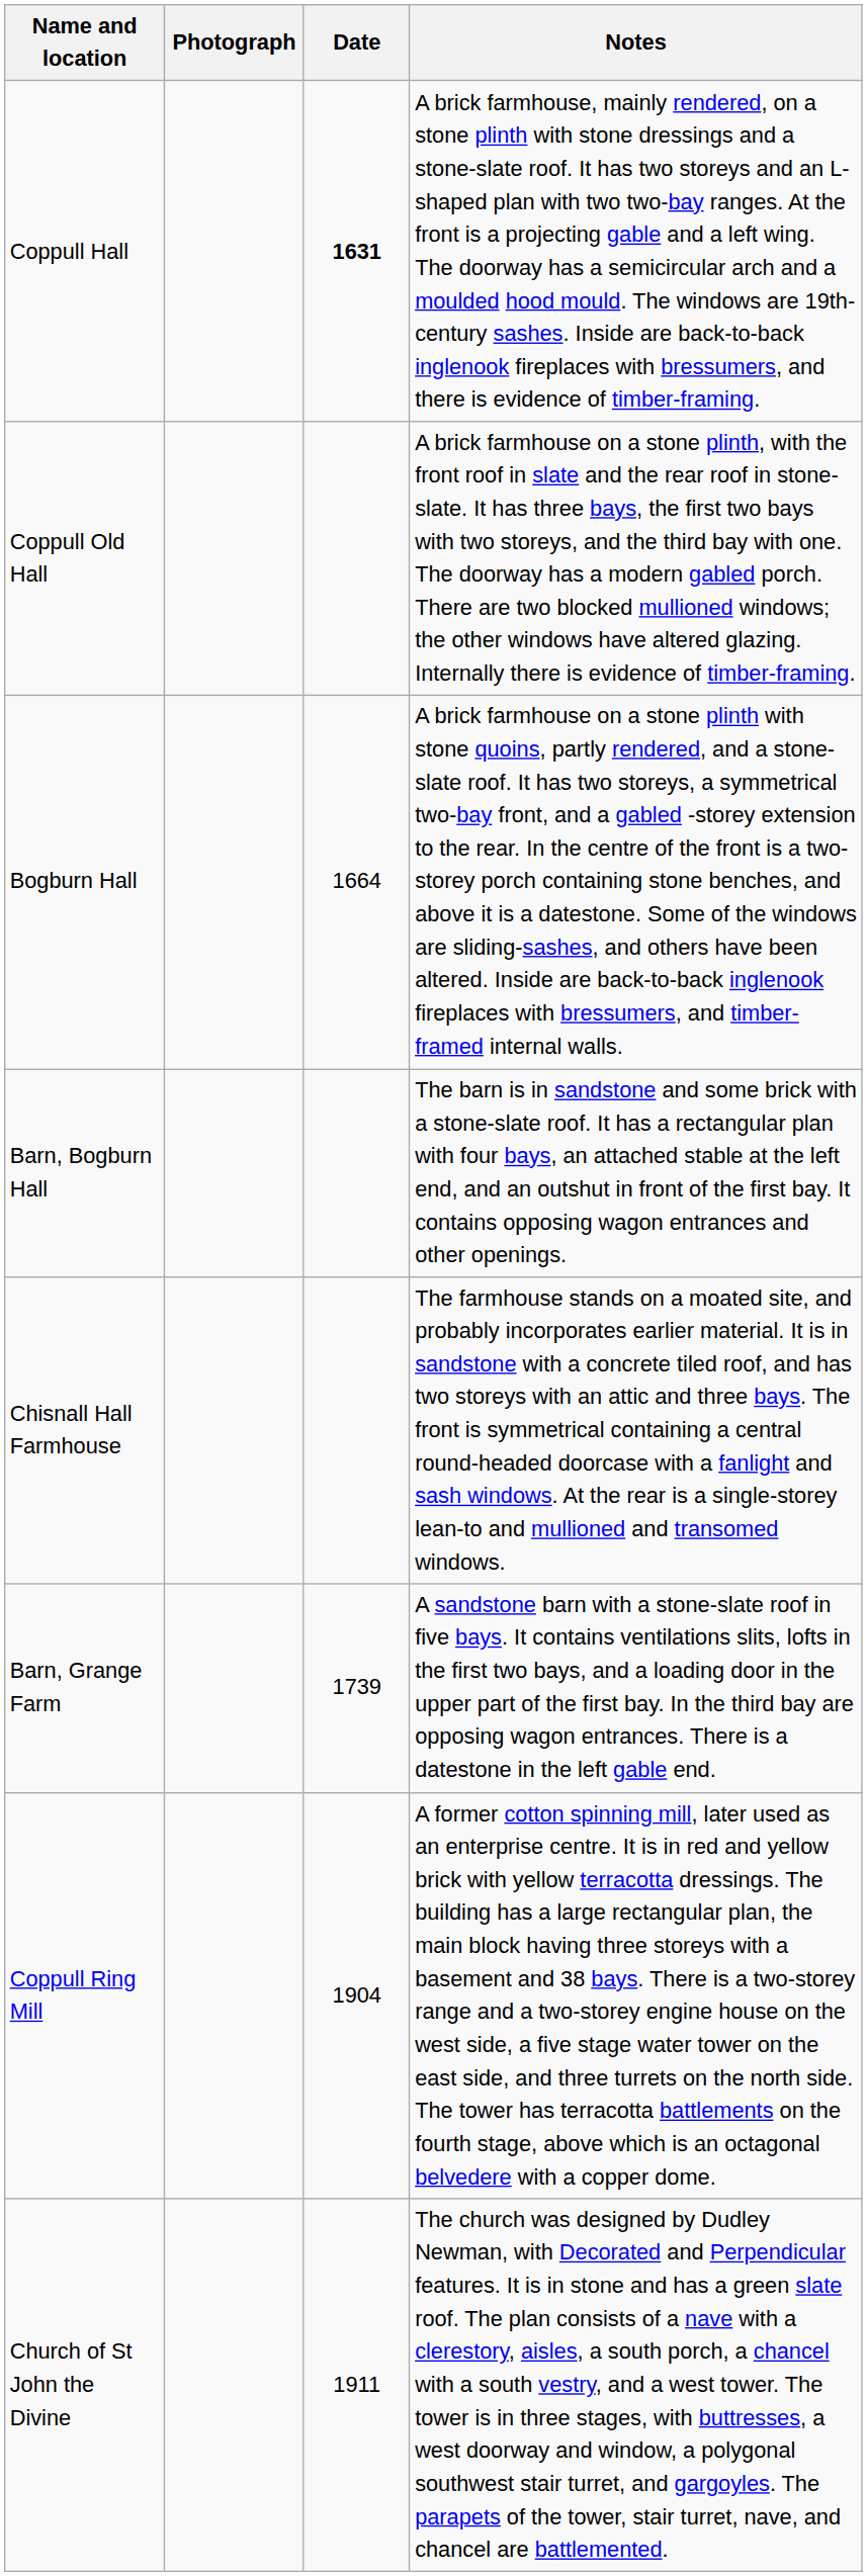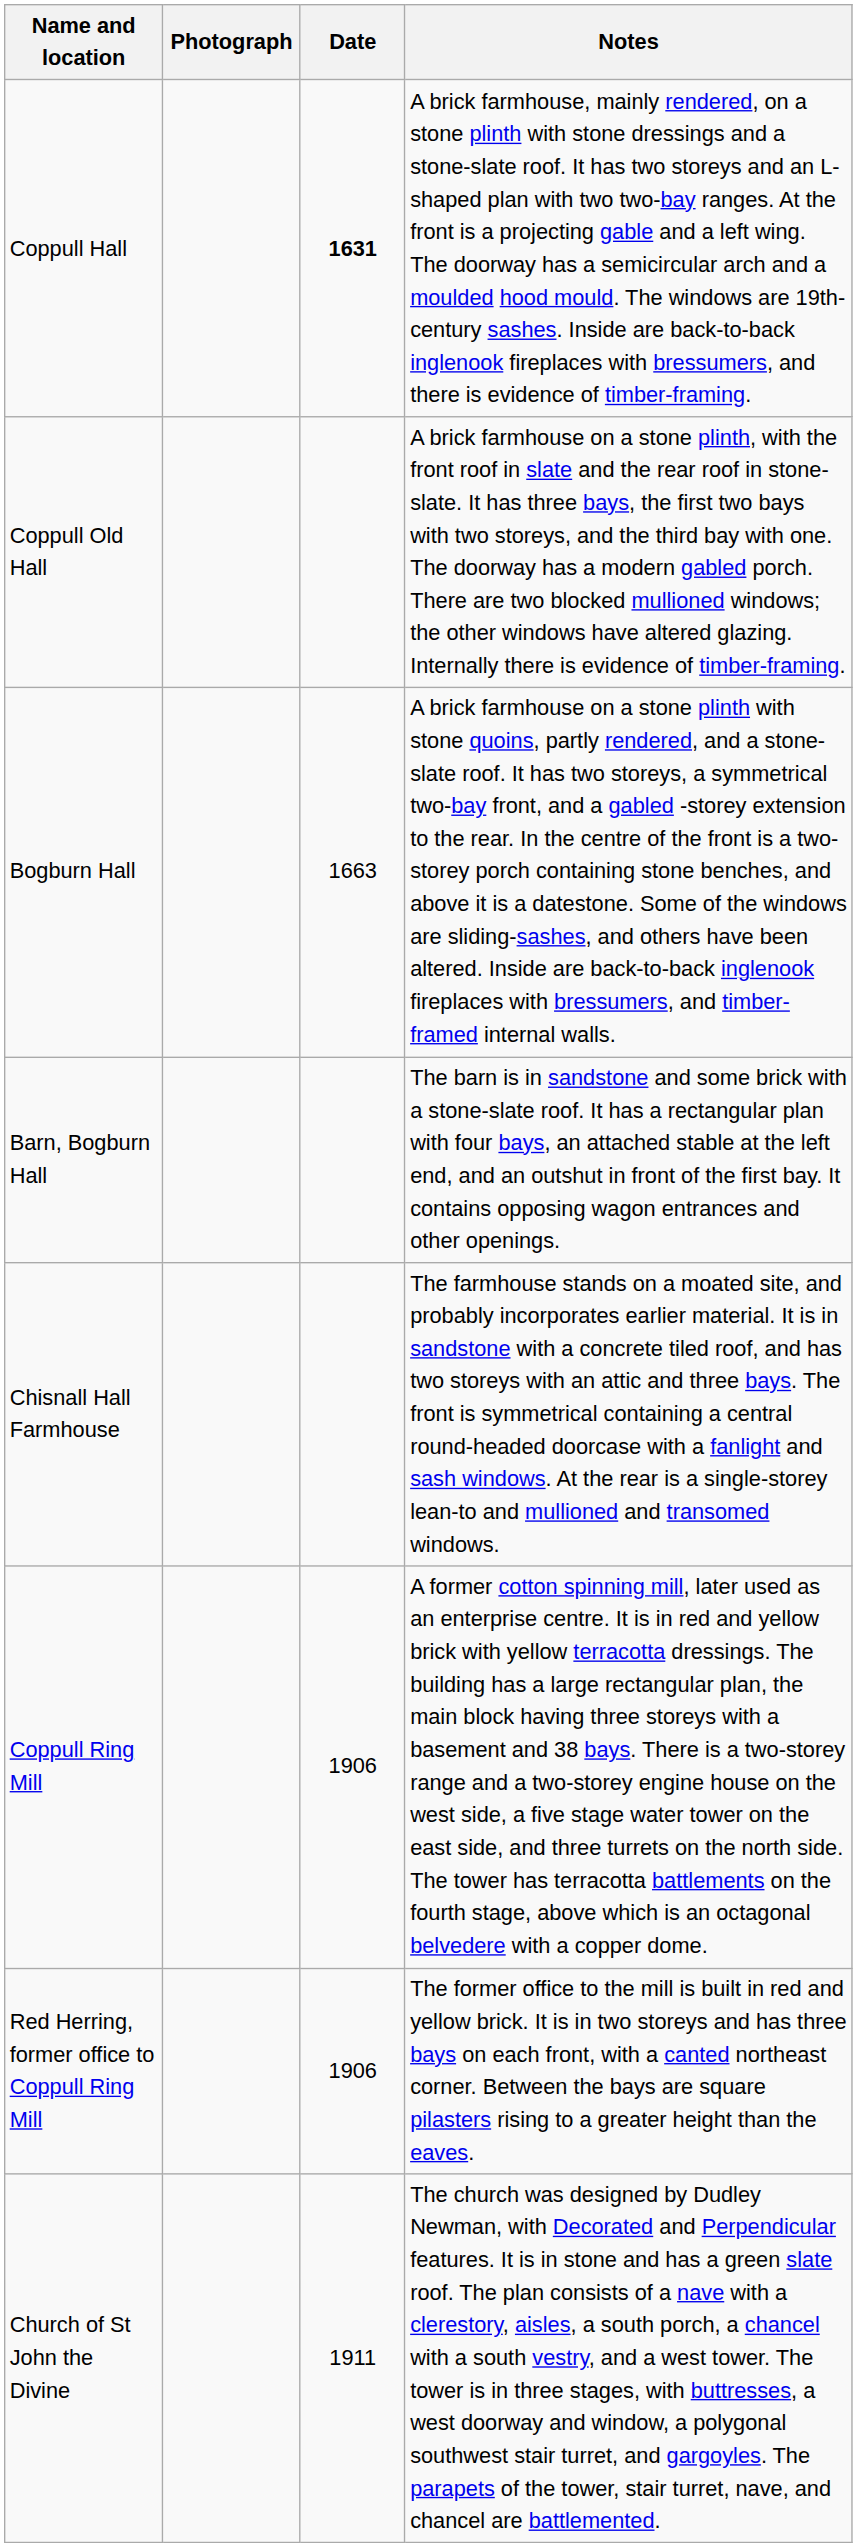Bogburn Hall | Date: 1664 -> 1663
- row: Barn, Grange Farm | 1739 | A sandstone barn with a stone-slate roof in five bays. It contains ventilations slits, lofts in the first two bays, and a loading door in the upper part of the first bay. In the third bay are opposing wagon entrances. There is a datestone in the left gable end.
Coppull Ring Mill | Date: 1904 -> 1906
+ row: Red Herring, former office to Coppull Ring Mill | 1906 | The former office to the mill is built in red and yellow brick. It is in two storeys and has three bays on each front, with a canted northeast corner. Between the bays are square pilasters rising to a greater height than the eaves.
